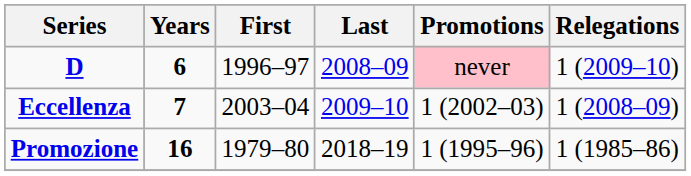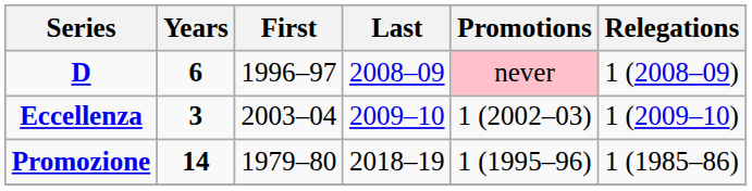D | Relegations: 1 (2009–10) -> 1 (2008–09)
Eccellenza | Years: 7 -> 3
Eccellenza | Relegations: 1 (2008–09) -> 1 (2009–10)
Promozione | Years: 16 -> 14
